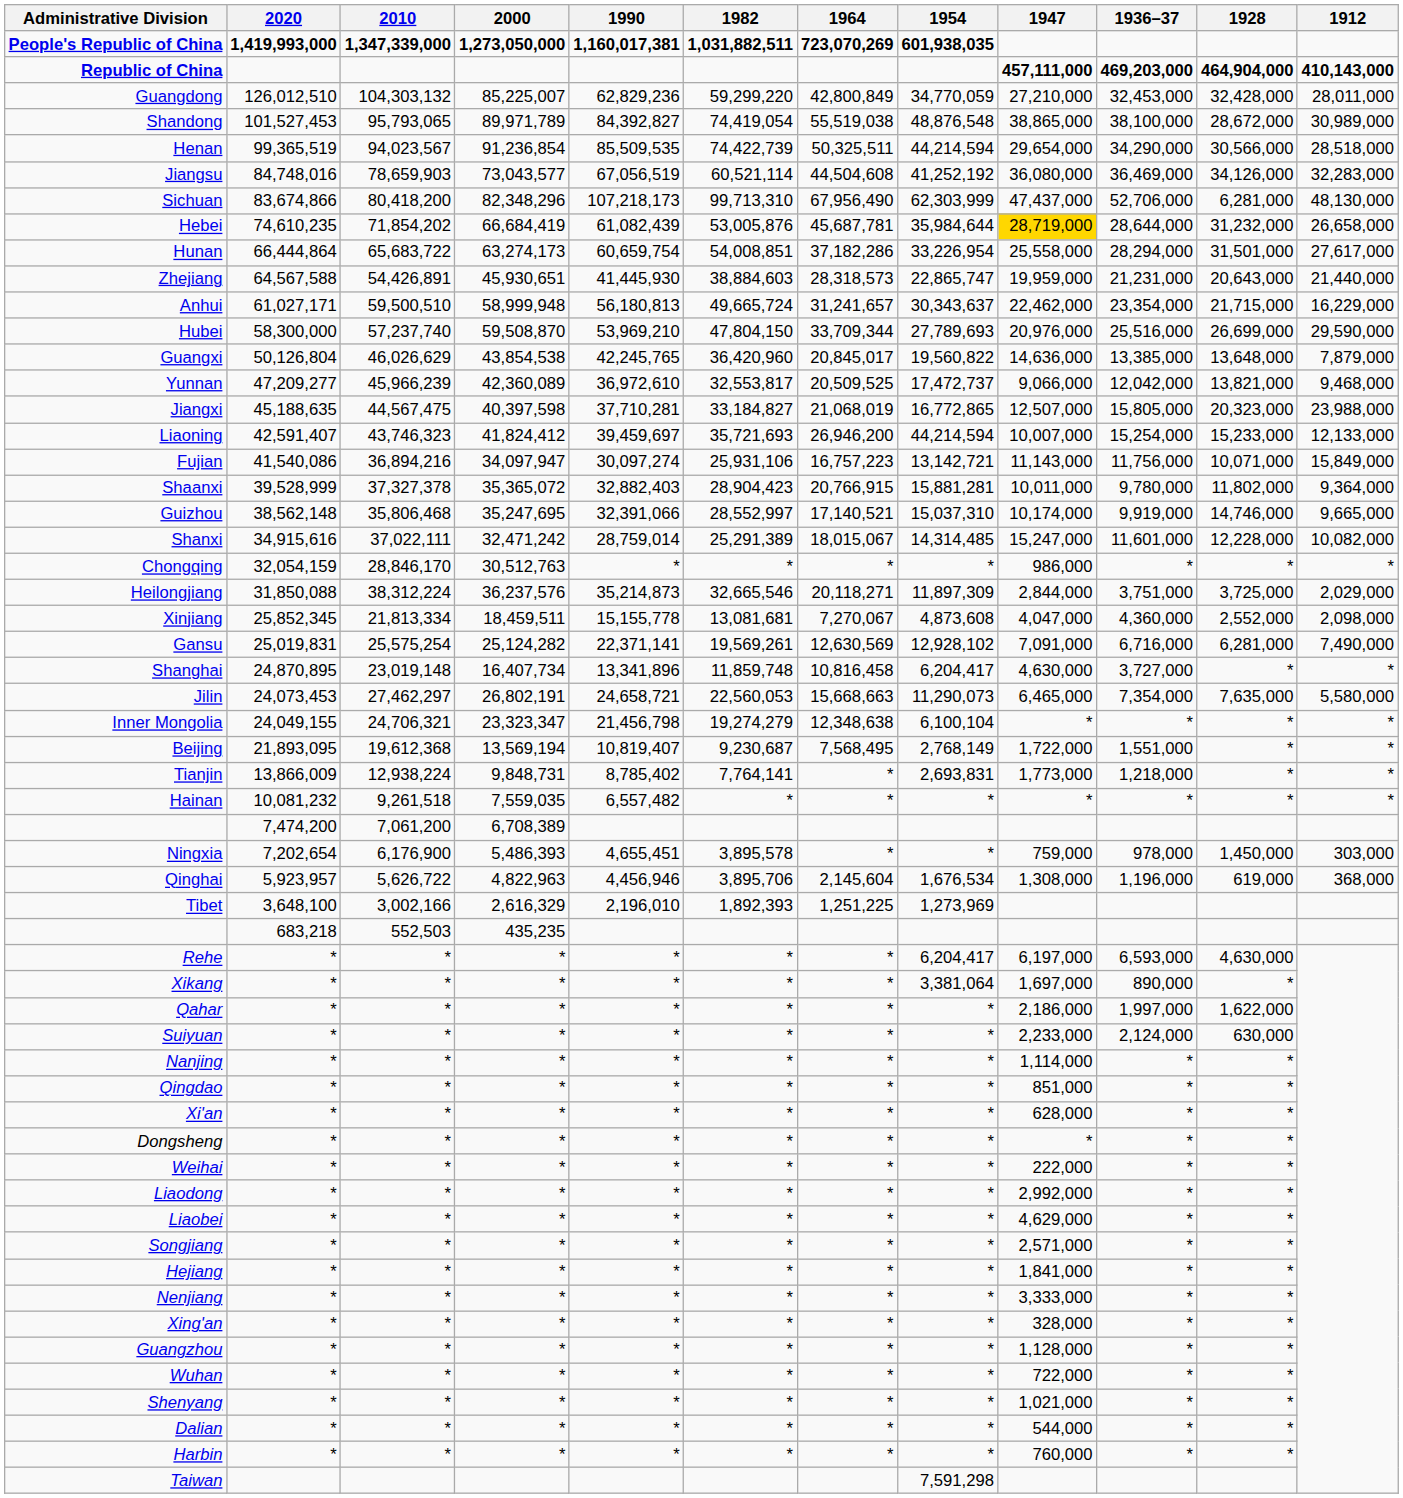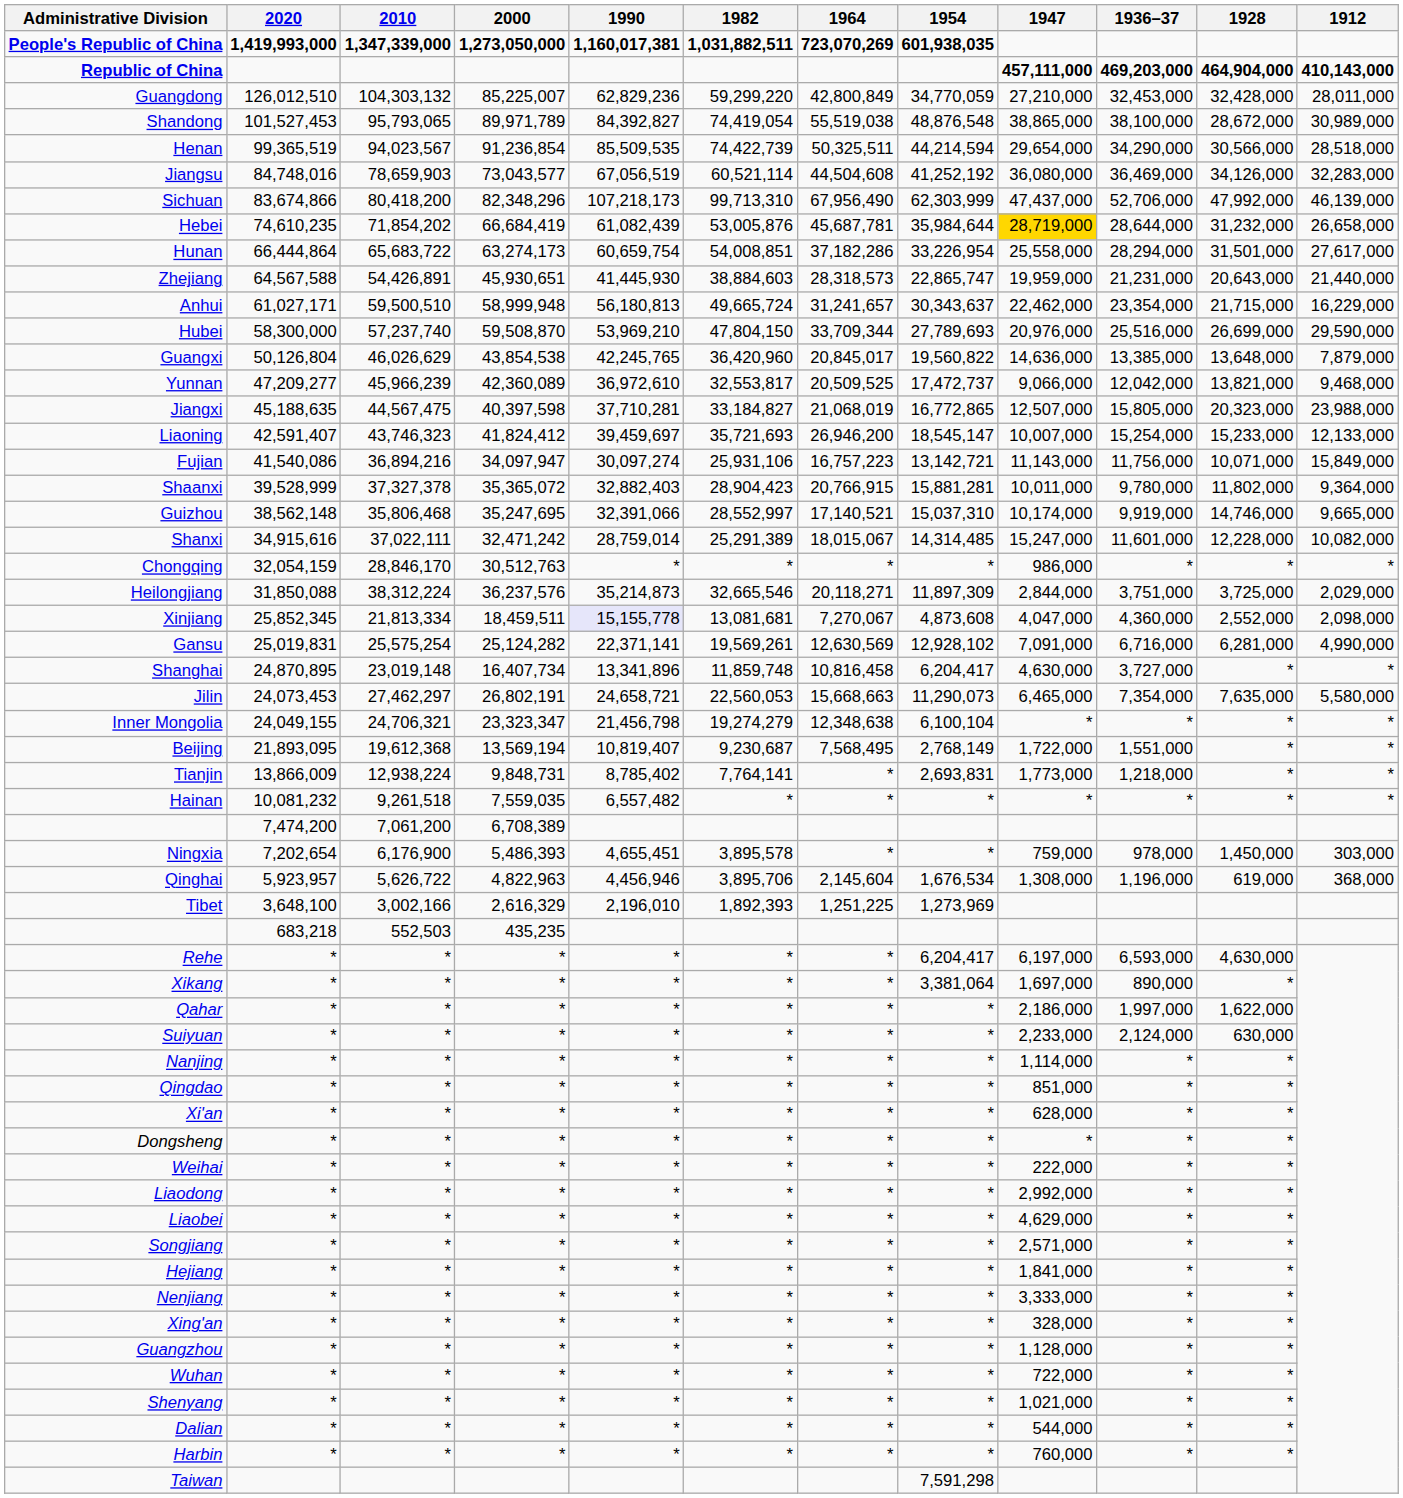Sichuan | 1928: 6,281,000 -> 47,992,000
Sichuan | 1912: 48,130,000 -> 46,139,000
Liaoning | 1954: 44,214,594 -> 18,545,147
Xinjiang | 1990: no background -> lavender background
Gansu | 1912: 7,490,000 -> 4,990,000
